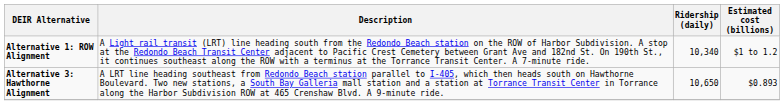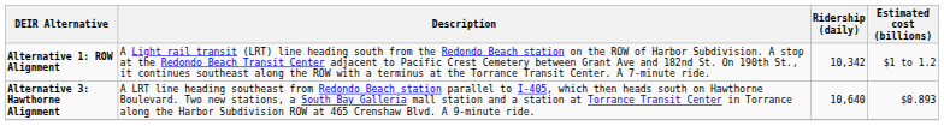Alternative 1: ROW Alignment | Ridership (daily): 10,340 -> 10,342
Alternative 3: Hawthorne Alignment | Ridership (daily): 10,650 -> 10,640
